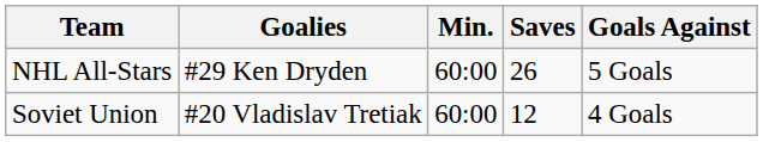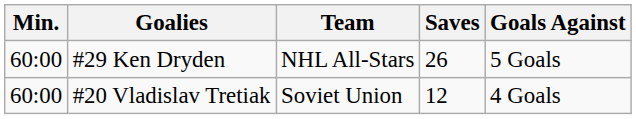columns swapped: Min. <-> Team
